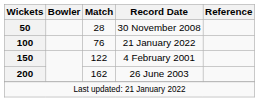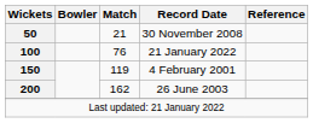30 November 2008 | Match: 28 -> 21
4 February 2001 | Match: 122 -> 119
